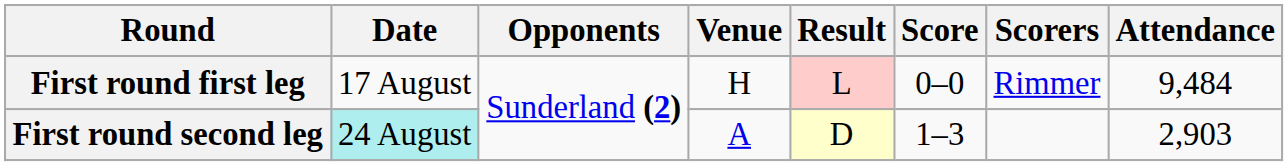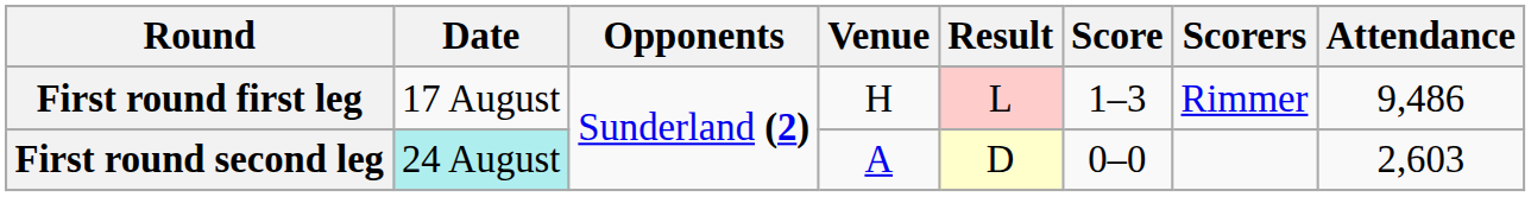First round first leg | Score: 0–0 -> 1–3
First round first leg | Attendance: 9,484 -> 9,486
First round second leg | Score: 1–3 -> 0–0
First round second leg | Attendance: 2,903 -> 2,603
